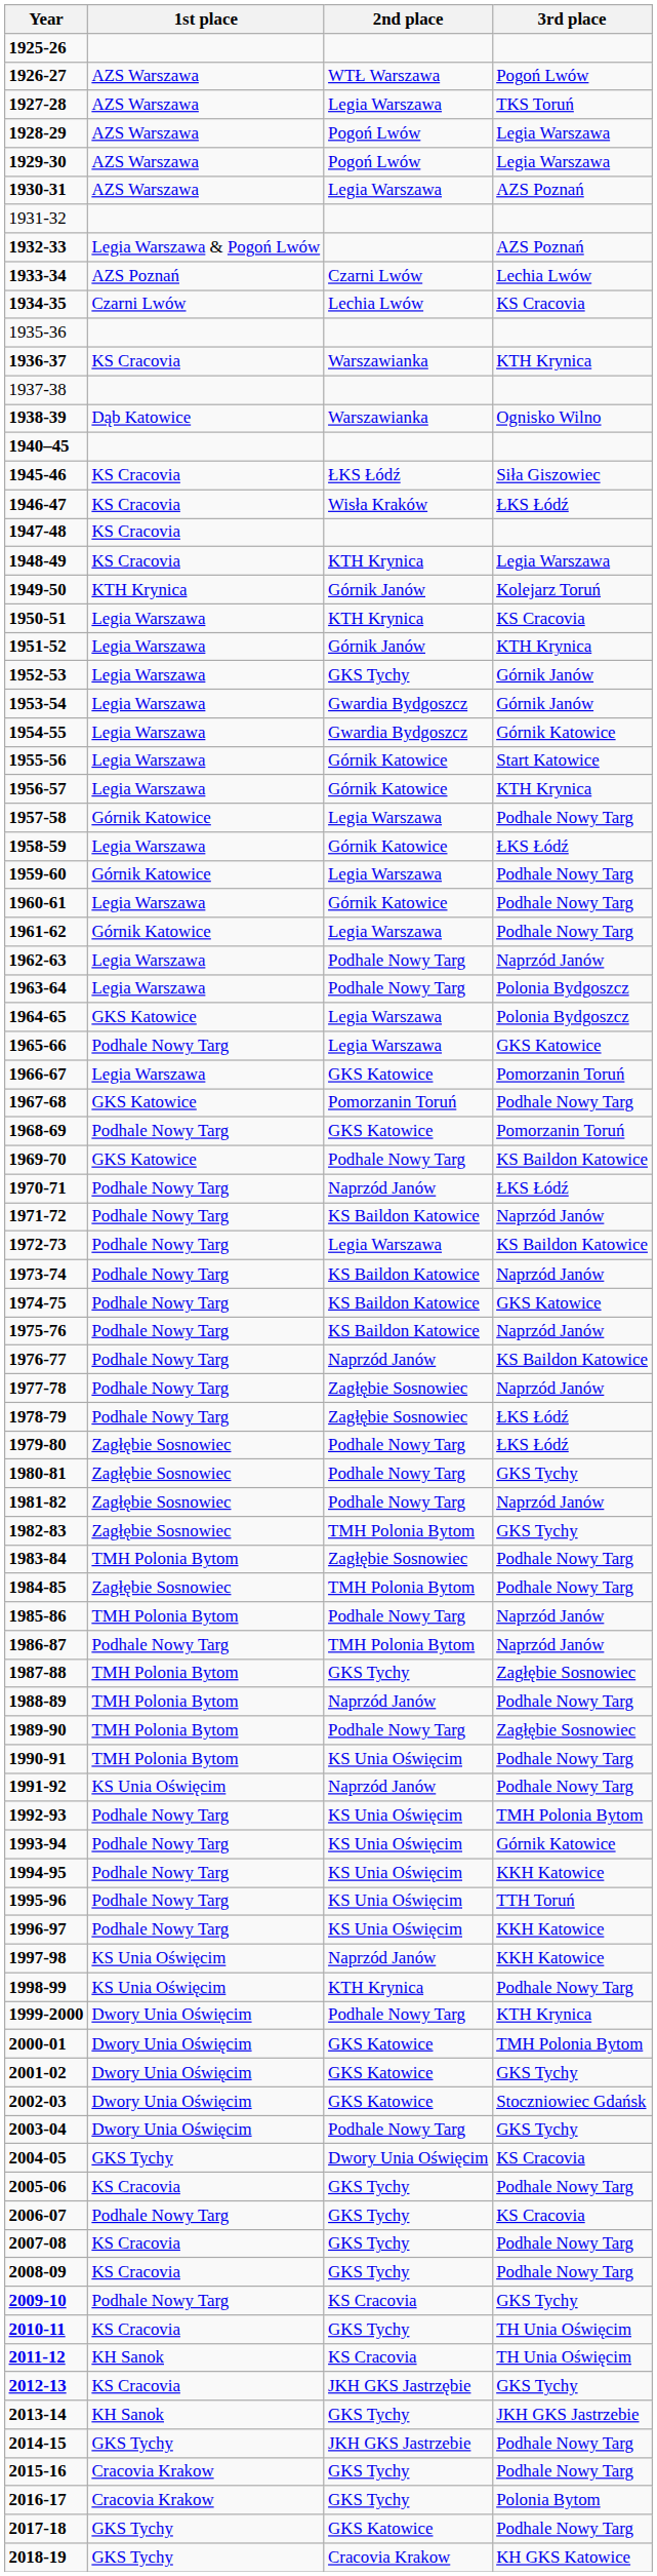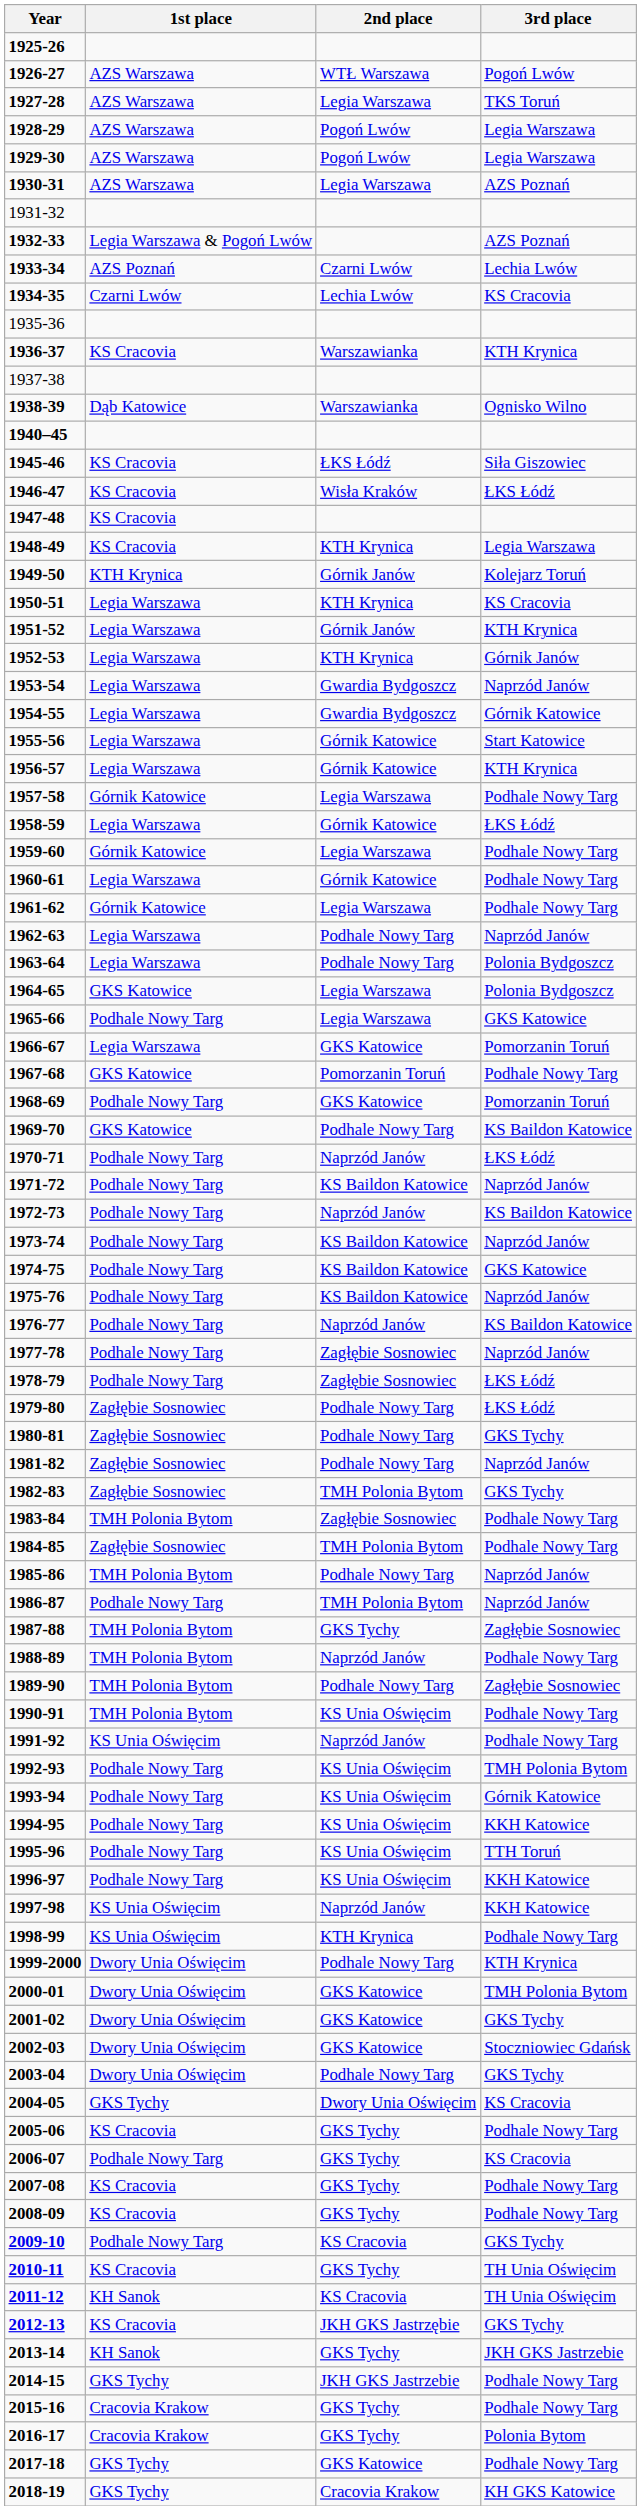1952-53 | 2nd place: GKS Tychy -> KTH Krynica
1953-54 | 3rd place: Górnik Janów -> Naprzód Janów
1972-73 | 2nd place: Legia Warszawa -> Naprzód Janów
